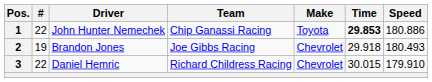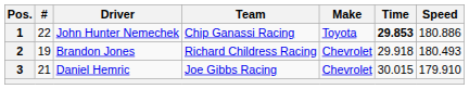2 | Team: Joe Gibbs Racing -> Richard Childress Racing
3 | #: 22 -> 21
3 | Team: Richard Childress Racing -> Joe Gibbs Racing
